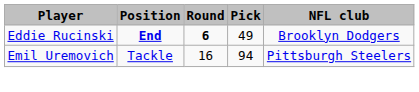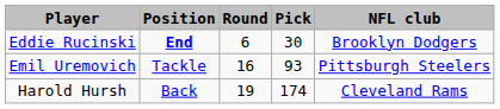Eddie Rucinski | Round: bold -> normal
Eddie Rucinski | Pick: 49 -> 30
Emil Uremovich | Pick: 94 -> 93
+ row: Harold Hursh | Back | 19 | 174 | Cleveland Rams
